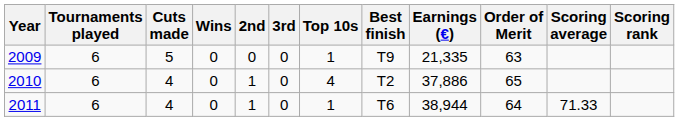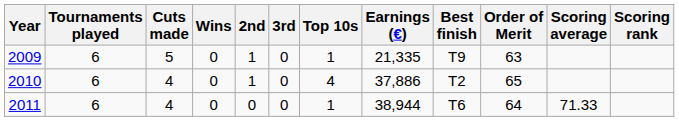columns swapped: Best finish <-> Earnings (€)
2009 | 2nd: 0 -> 1
2011 | 2nd: 1 -> 0
